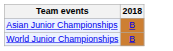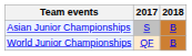+ column: 2017 | S | QF
